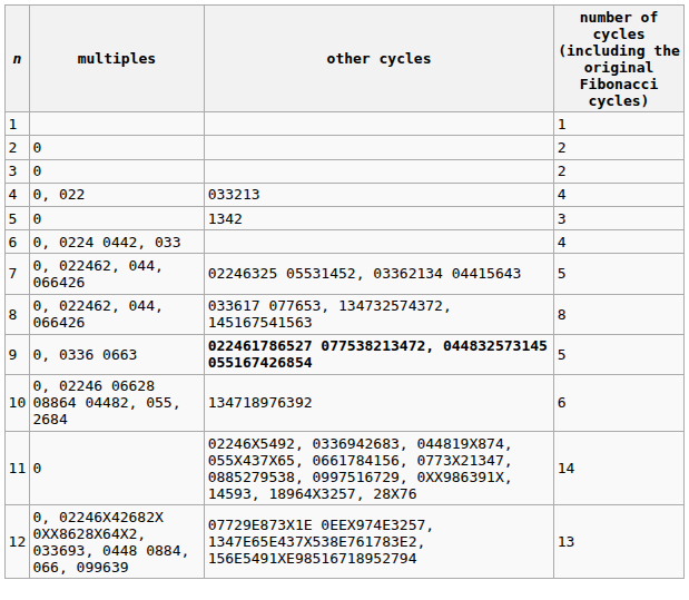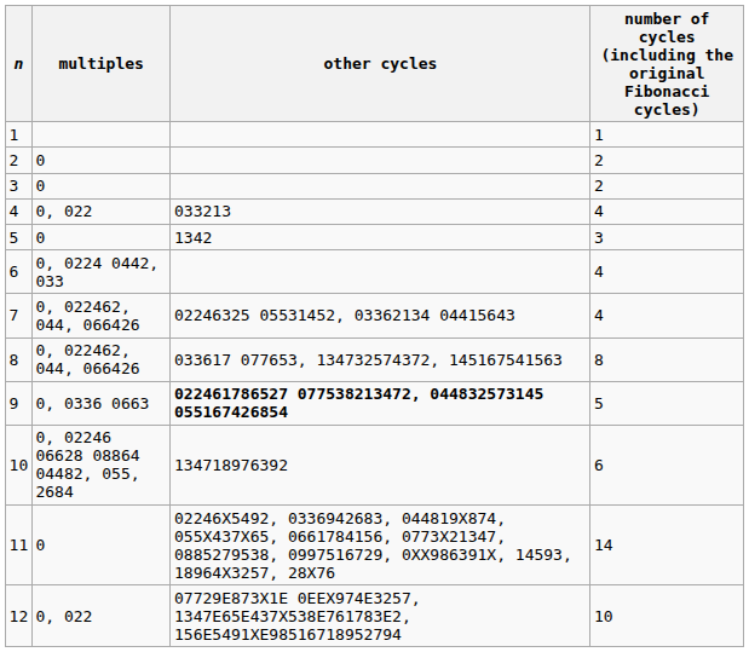7 | number of cycles (including the original Fibonacci cycles): 5 -> 4
12 | multiples: 0, 02246X42682X 0XX8628X64X2, 033693, 0448 0884, 066, 099639 -> 0, 022
12 | number of cycles (including the original Fibonacci cycles): 13 -> 10
